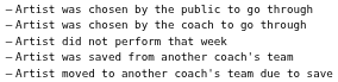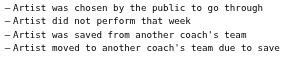- row: – | Artist was chosen by the coach to go through
